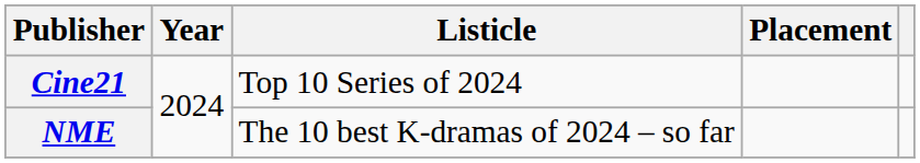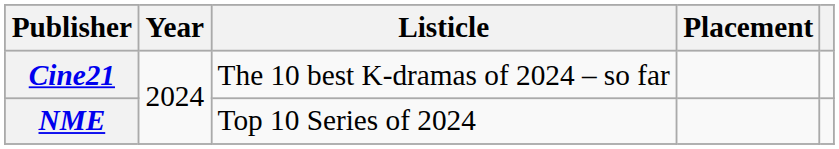Cine21 | Listicle: Top 10 Series of 2024 -> The 10 best K-dramas of 2024 – so far
NME | Listicle: The 10 best K-dramas of 2024 – so far -> Top 10 Series of 2024
